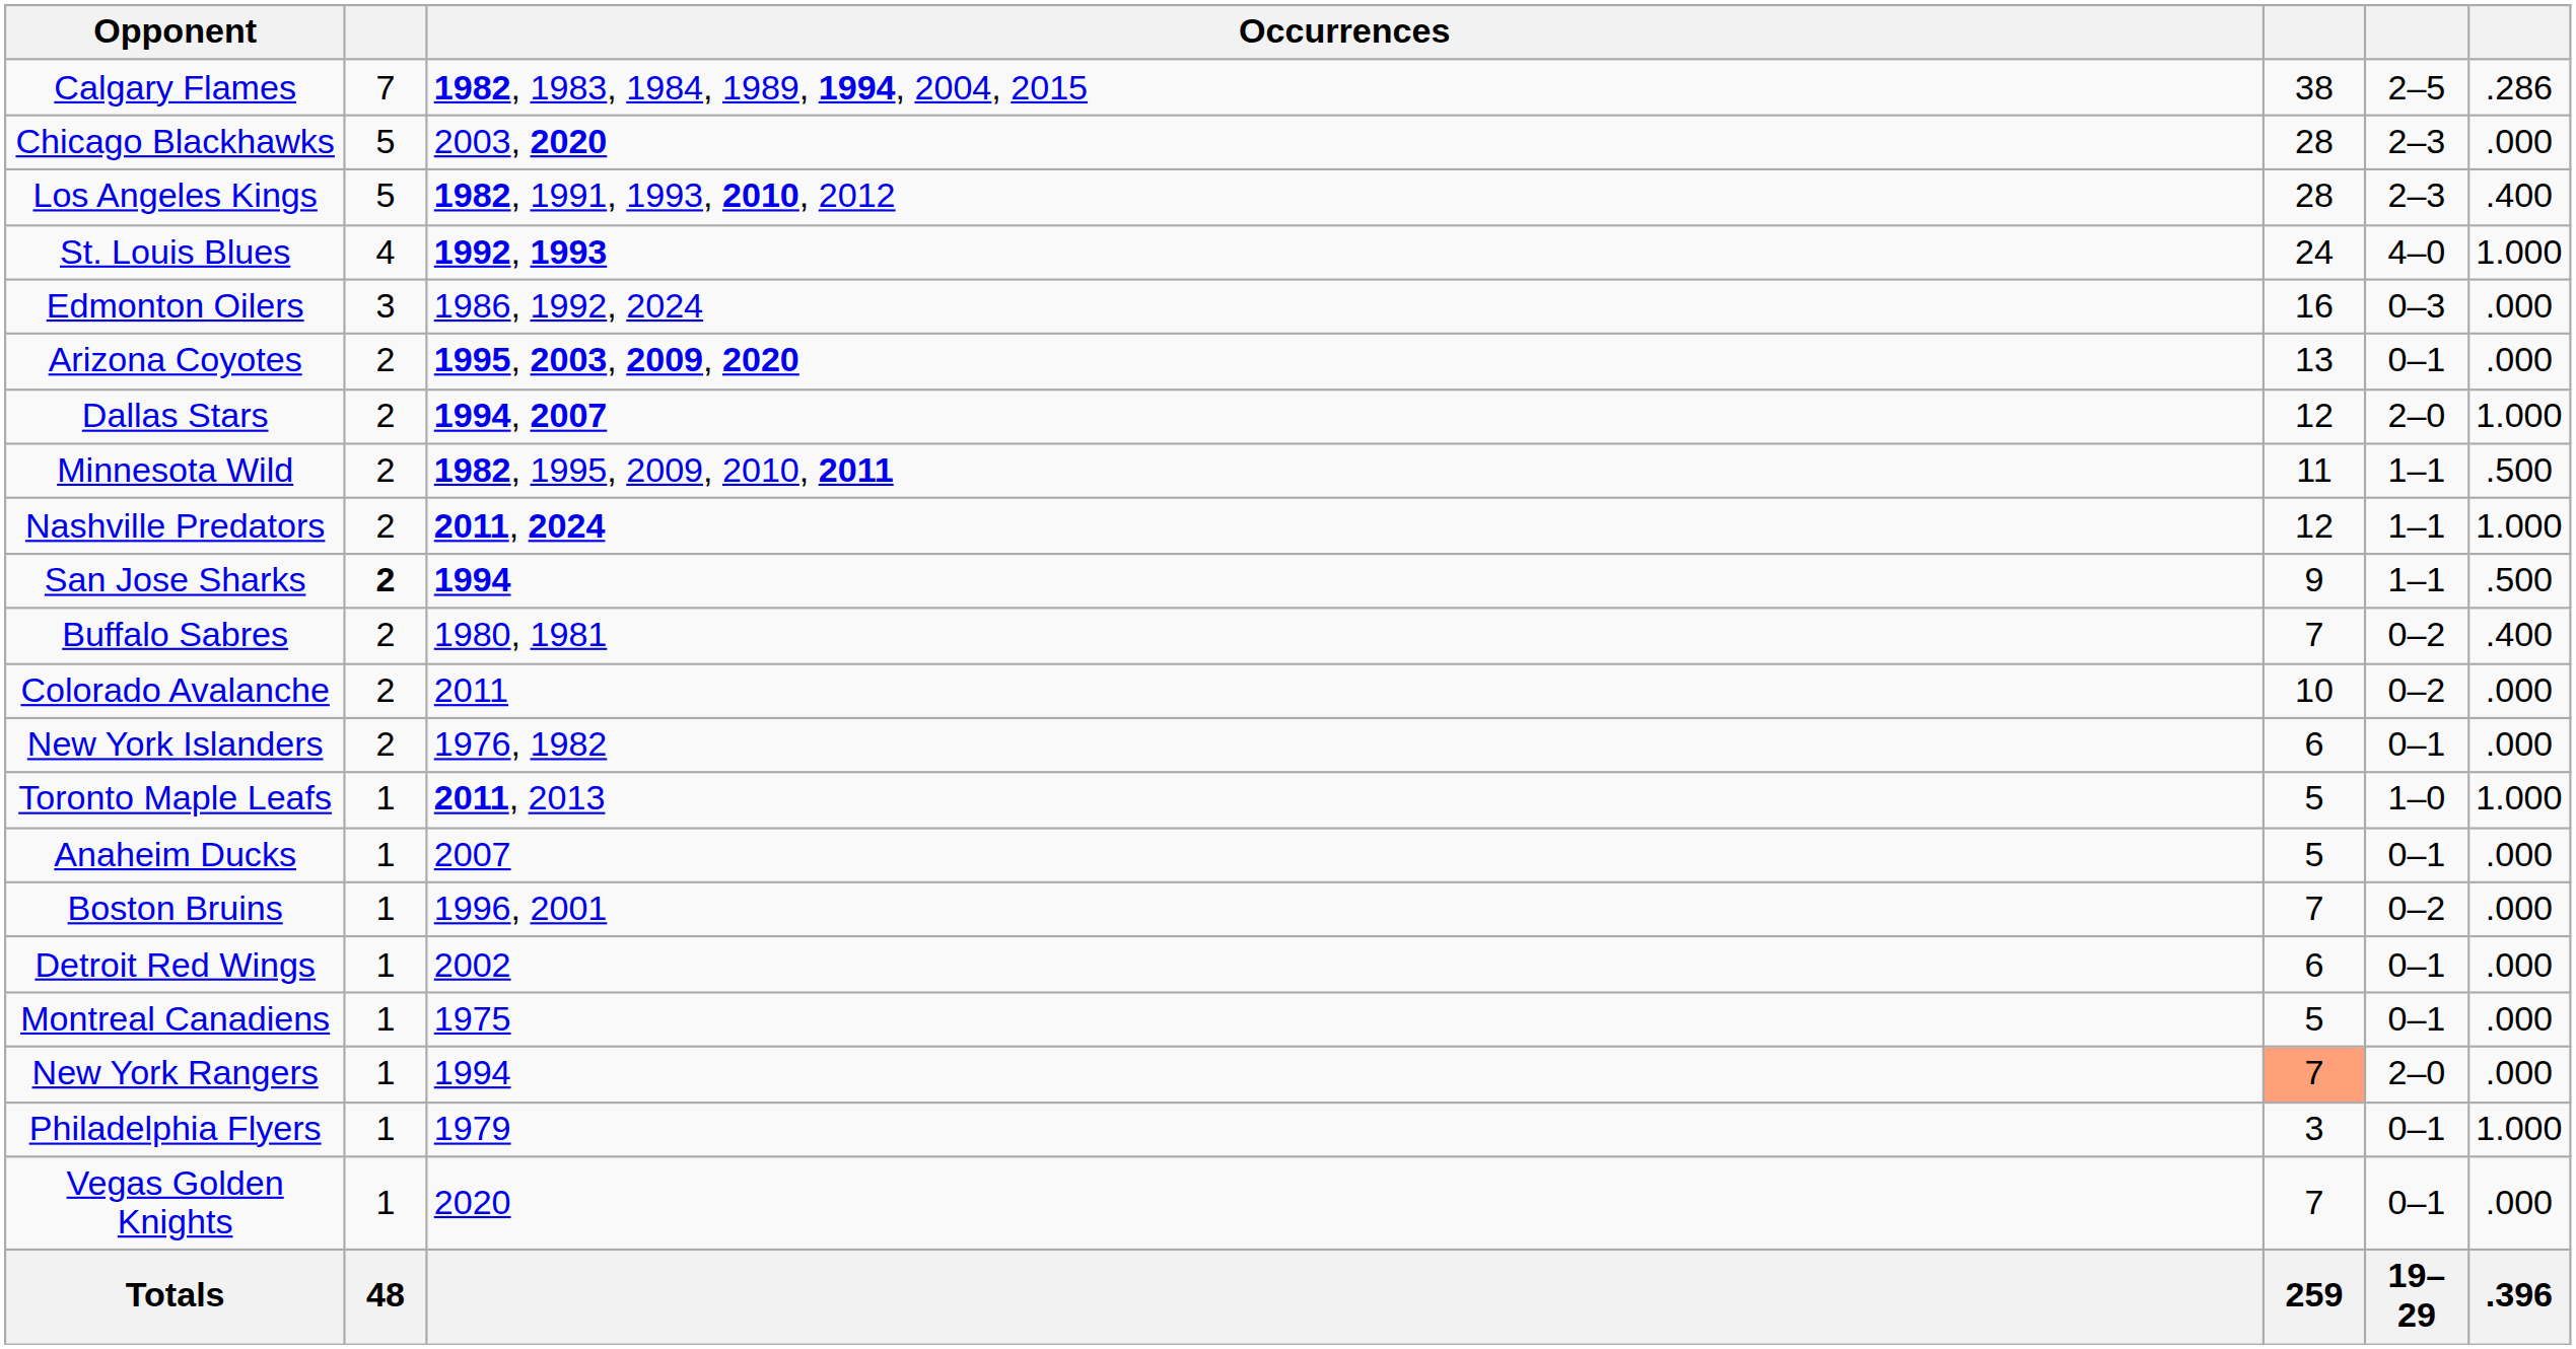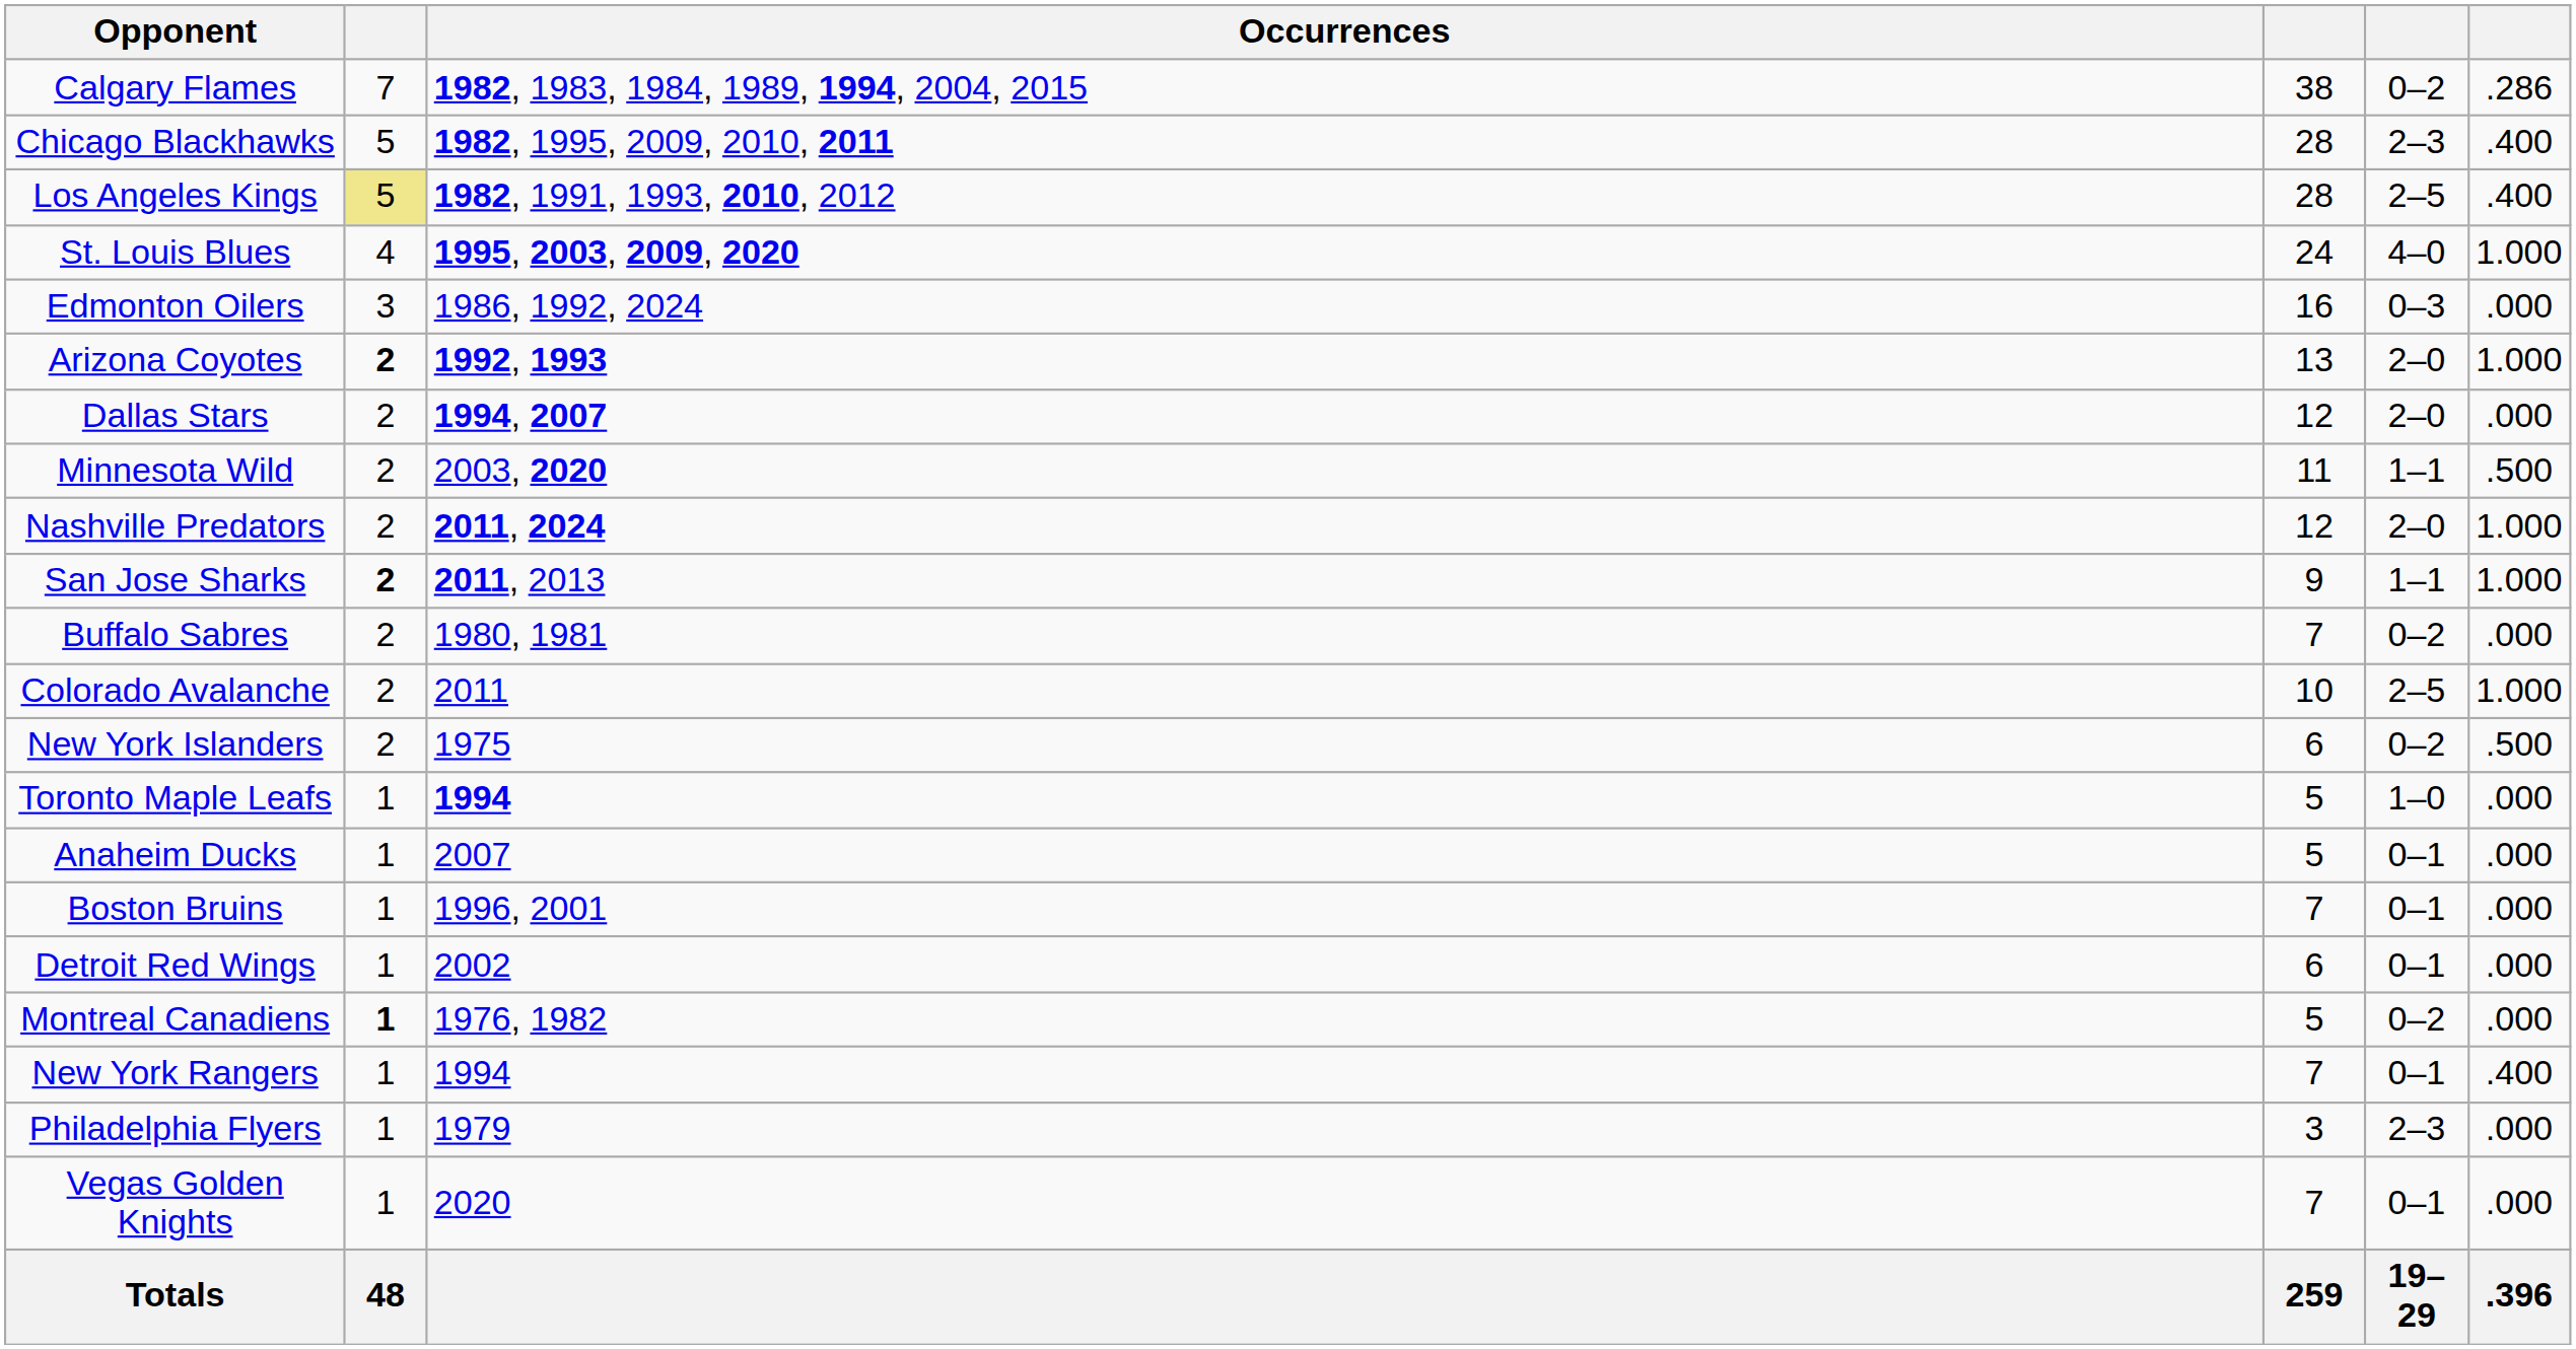Calgary Flames | column 5: 2–5 -> 0–2
Chicago Blackhawks | Occurrences: 2003, 2020 -> 1982, 1995, 2009, 2010, 2011
Chicago Blackhawks | column 6: .000 -> .400
Los Angeles Kings | column 2: no background -> khaki background
Los Angeles Kings | column 5: 2–3 -> 2–5
St. Louis Blues | Occurrences: 1992, 1993 -> 1995, 2003, 2009, 2020
Arizona Coyotes | column 2: normal -> bold
Arizona Coyotes | Occurrences: 1995, 2003, 2009, 2020 -> 1992, 1993
Arizona Coyotes | column 5: 0–1 -> 2–0
Arizona Coyotes | column 6: .000 -> 1.000
Dallas Stars | column 6: 1.000 -> .000
Minnesota Wild | Occurrences: 1982, 1995, 2009, 2010, 2011 -> 2003, 2020
Nashville Predators | column 5: 1–1 -> 2–0
San Jose Sharks | Occurrences: 1994 -> 2011, 2013
San Jose Sharks | column 6: .500 -> 1.000
Buffalo Sabres | column 6: .400 -> .000
Colorado Avalanche | column 5: 0–2 -> 2–5
Colorado Avalanche | column 6: .000 -> 1.000
New York Islanders | Occurrences: 1976, 1982 -> 1975
New York Islanders | column 5: 0–1 -> 0–2
New York Islanders | column 6: .000 -> .500
Toronto Maple Leafs | Occurrences: 2011, 2013 -> 1994
Toronto Maple Leafs | column 6: 1.000 -> .000
Boston Bruins | column 5: 0–2 -> 0–1
Montreal Canadiens | column 2: normal -> bold
Montreal Canadiens | Occurrences: 1975 -> 1976, 1982
Montreal Canadiens | column 5: 0–1 -> 0–2
New York Rangers | column 4: lightsalmon background -> no background
New York Rangers | column 5: 2–0 -> 0–1
New York Rangers | column 6: .000 -> .400
Philadelphia Flyers | column 5: 0–1 -> 2–3
Philadelphia Flyers | column 6: 1.000 -> .000
